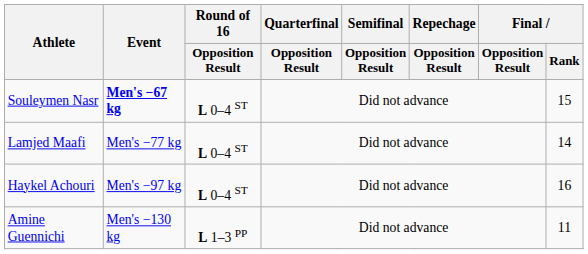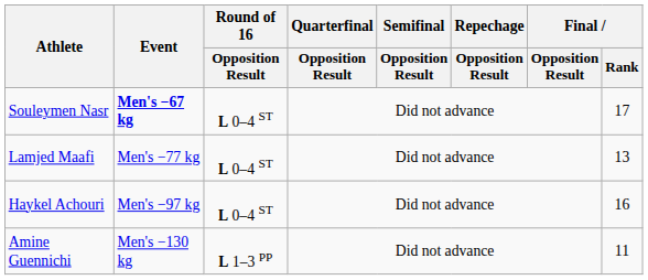Souleymen Nasr | Final / Rank: 15 -> 17
Lamjed Maafi | Final / Rank: 14 -> 13
